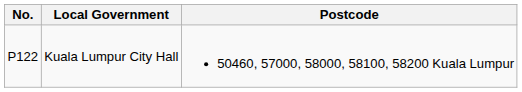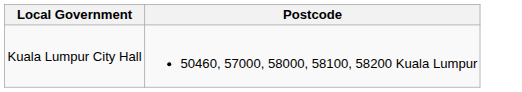- column: No. | P122
